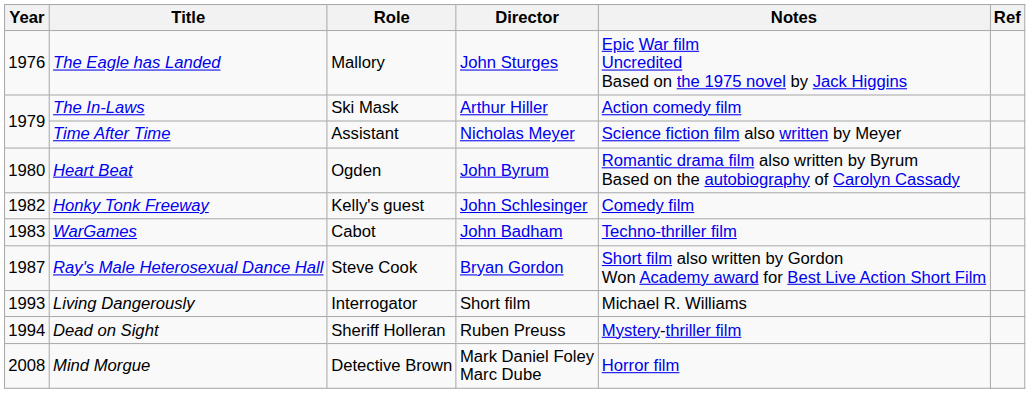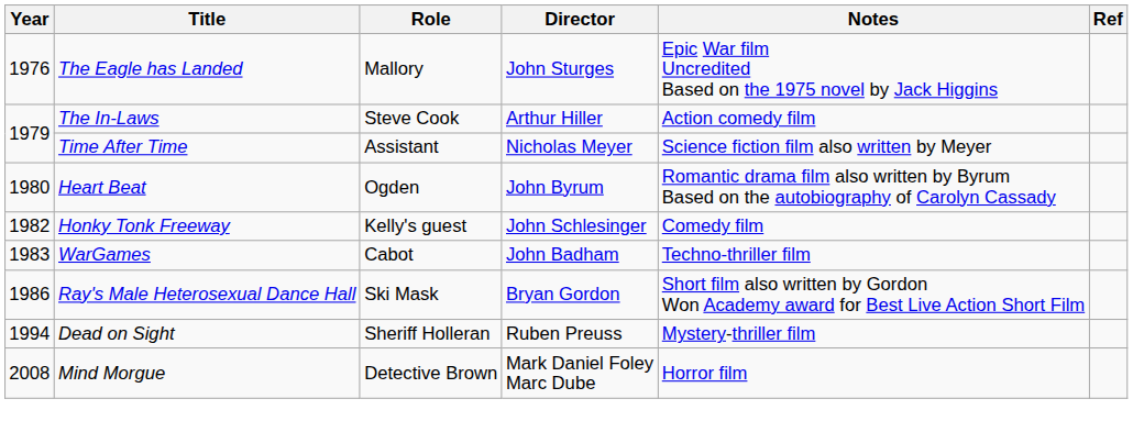The In-Laws | Role: Ski Mask -> Steve Cook
Ray's Male Heterosexual Dance Hall | Year: 1987 -> 1986
Ray's Male Heterosexual Dance Hall | Role: Steve Cook -> Ski Mask
- row: 1993 | Living Dangerously | Interrogator | Short film | Michael R. Williams
